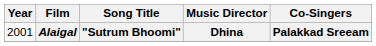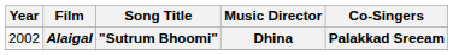Alaigal | Year: 2001 -> 2002
